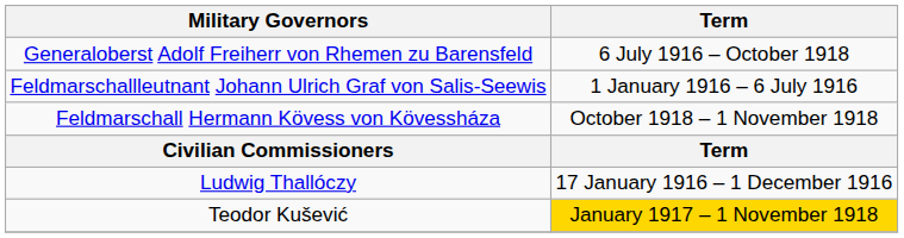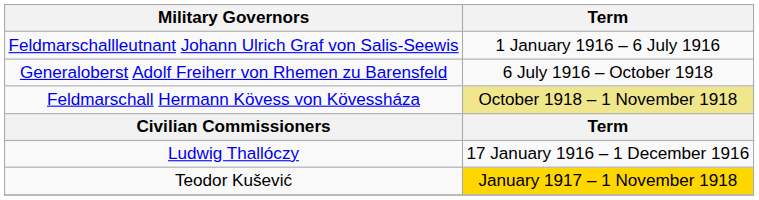rows swapped: Feldmarschallleutnant Johann Ulrich Graf von Salis-Seewis <-> Generaloberst Adolf Freiherr von Rhemen zu Barensfeld
Feldmarschall Hermann Kövess von Kövessháza | Term: no background -> khaki background
